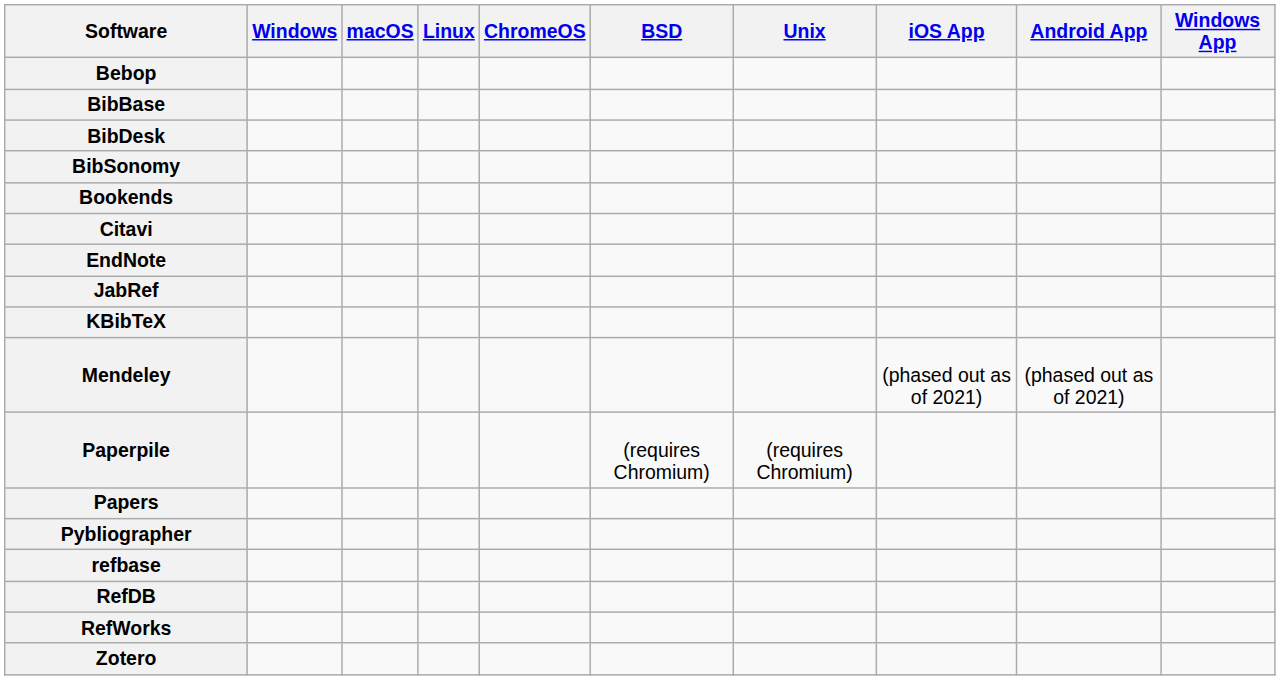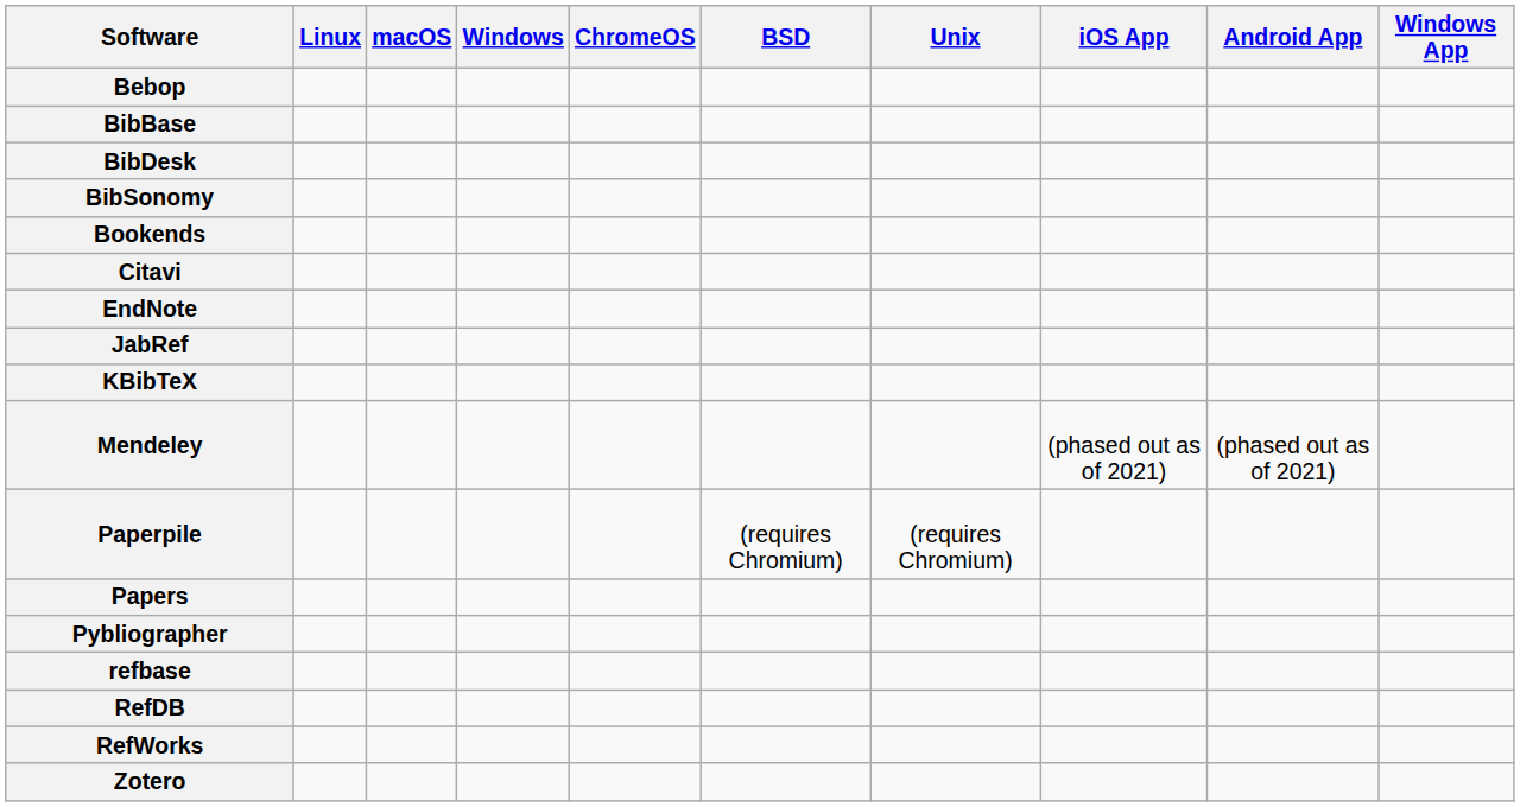columns swapped: Windows <-> Linux
